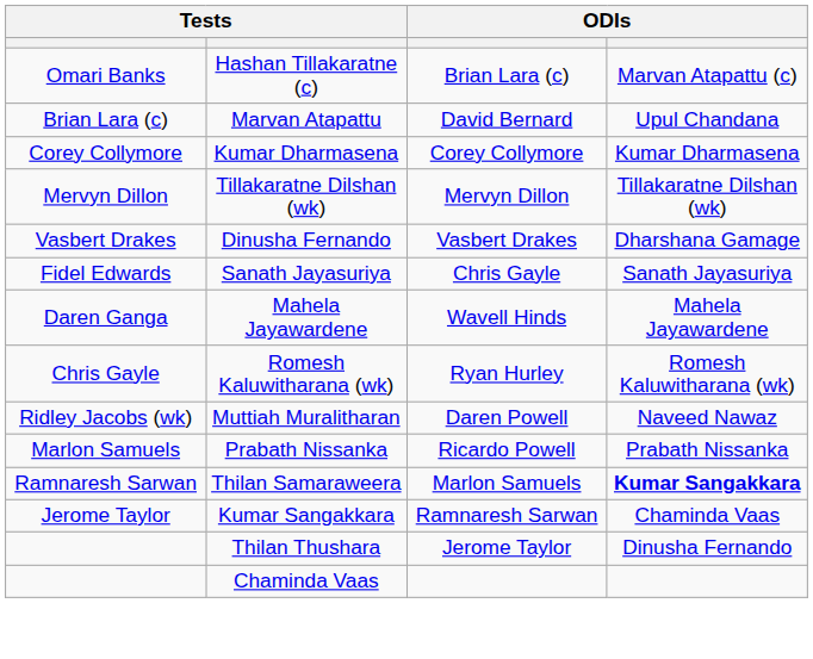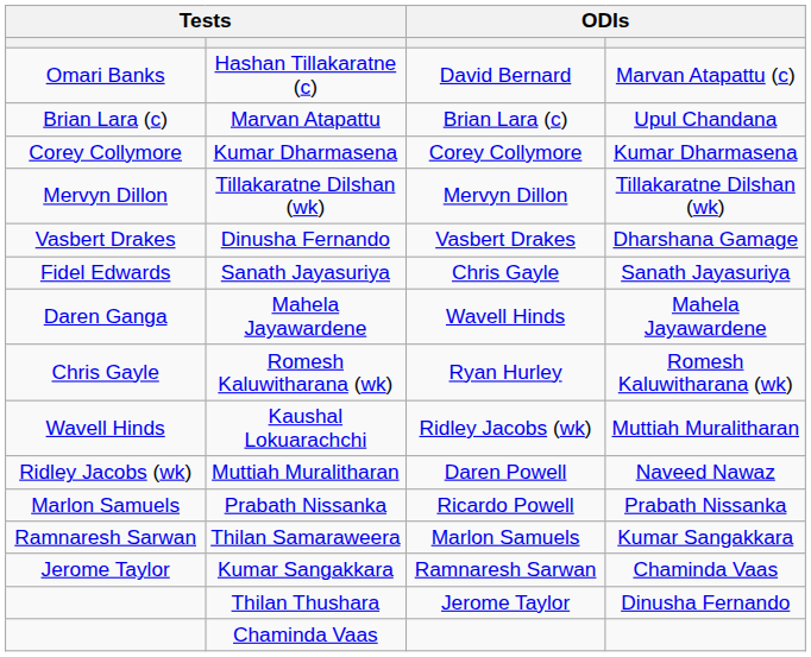Hashan Tillakaratne (c) | column 3: Brian Lara (c) -> David Bernard
Marvan Atapattu | column 3: David Bernard -> Brian Lara (c)
+ row: Wavell Hinds | Kaushal Lokuarachchi | Ridley Jacobs (wk) | Muttiah Muralitharan
Thilan Samaraweera | column 4: bold -> normal
